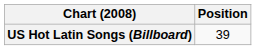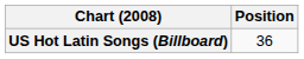US Hot Latin Songs (Billboard) | Position: 39 -> 36
